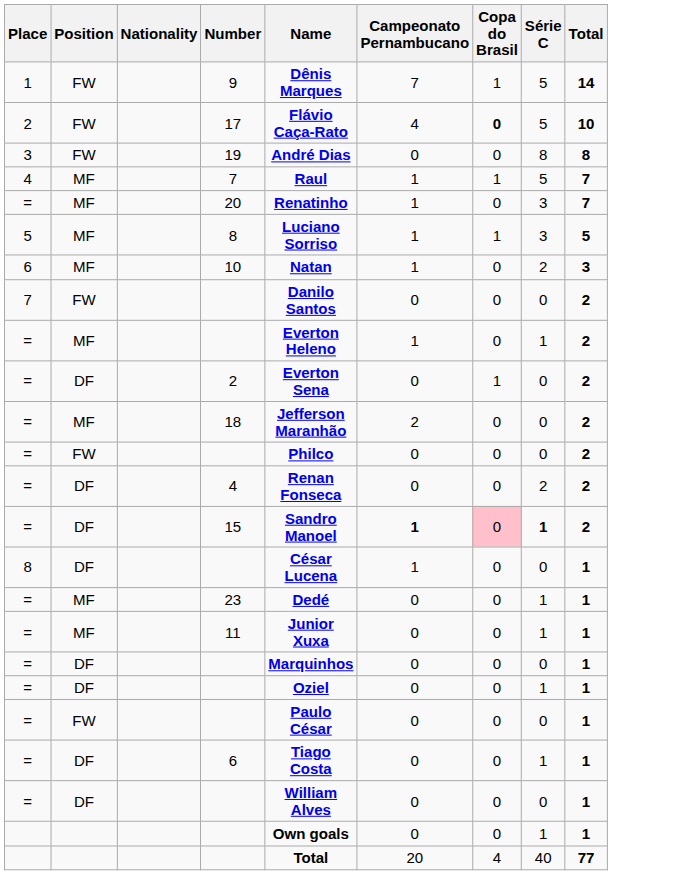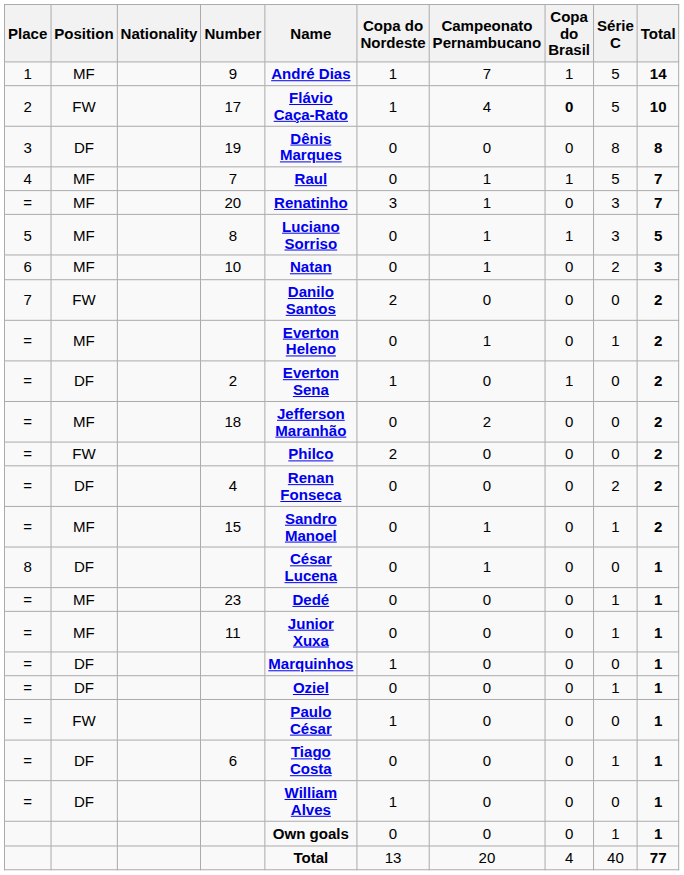+ column: Copa do Nordeste | 1 | 1 | 0 | 0 | 3 | 0 | 0 | 2 | 0 | 1 | 0 | 2 | 0 | 0 | 0 | 0 | 0 | 1 | 0 | 1 | 0 | 1 | 0 | 13
9 | Position: FW -> MF
9 | Name: Dênis Marques -> André Dias
19 | Position: FW -> DF
19 | Name: André Dias -> Dênis Marques
15 | Position: DF -> MF
15 | Campeonato Pernambucano: bold -> normal
15 | Copa do Brasil: pink background -> no background
15 | Série C: bold -> normal
